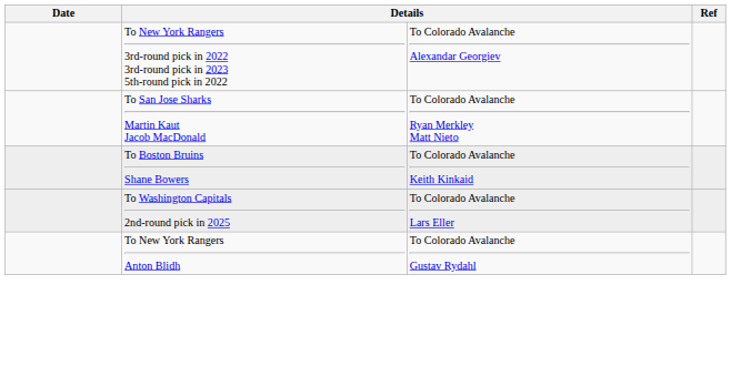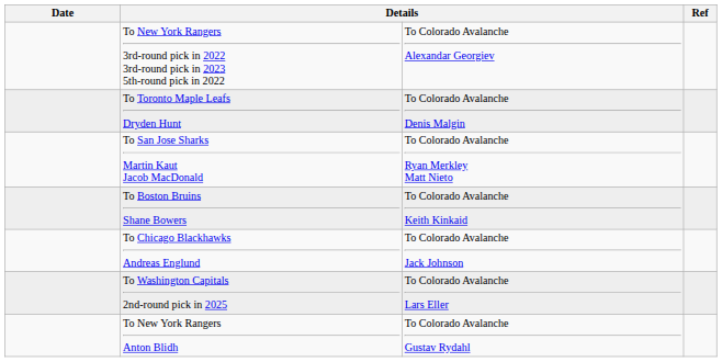+ row: To Toronto Maple Leafs Dryden Hunt | To Colorado Avalanche Denis Malgin
+ row: To Chicago Blackhawks Andreas Englund | To Colorado Avalanche Jack Johnson
